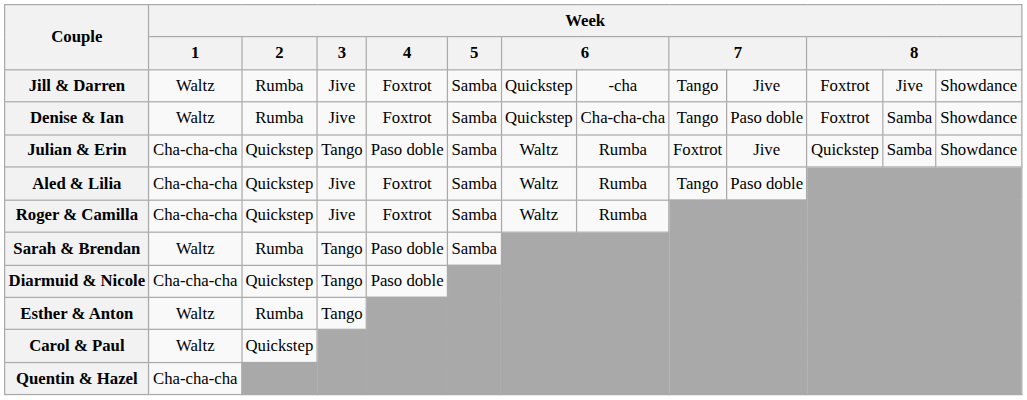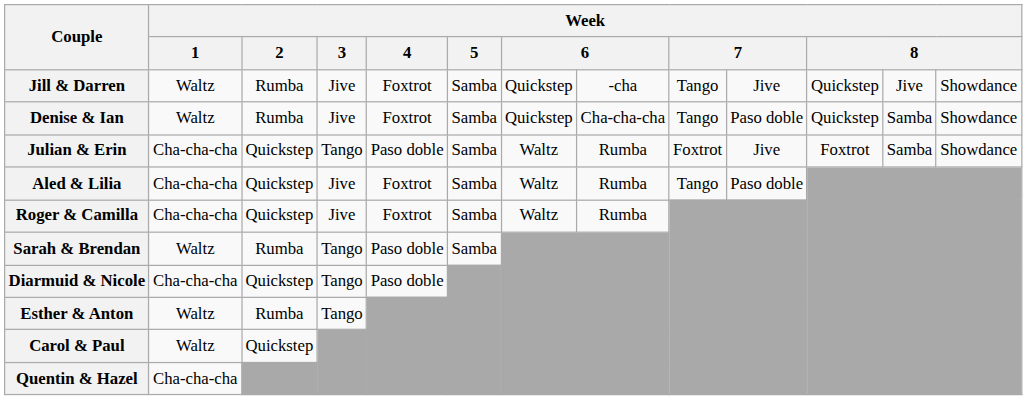Jill & Darren | column 11: Foxtrot -> Quickstep
Denise & Ian | column 11: Foxtrot -> Quickstep
Julian & Erin | column 11: Quickstep -> Foxtrot
